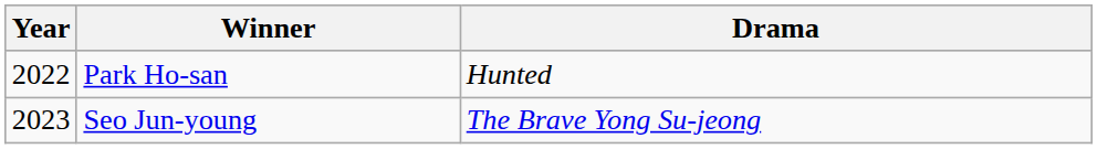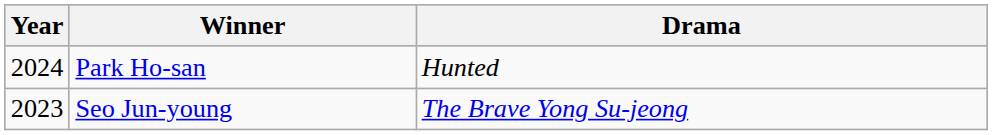Park Ho-san | Year: 2022 -> 2024
